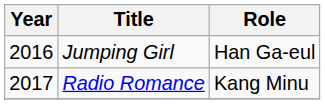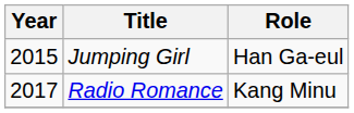Jumping Girl | Year: 2016 -> 2015
